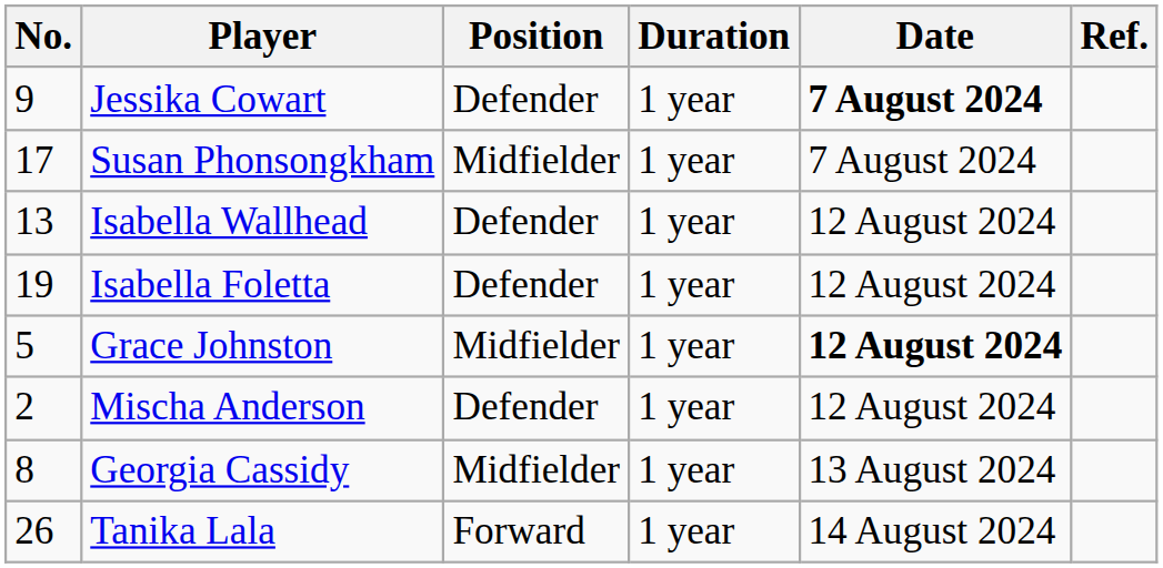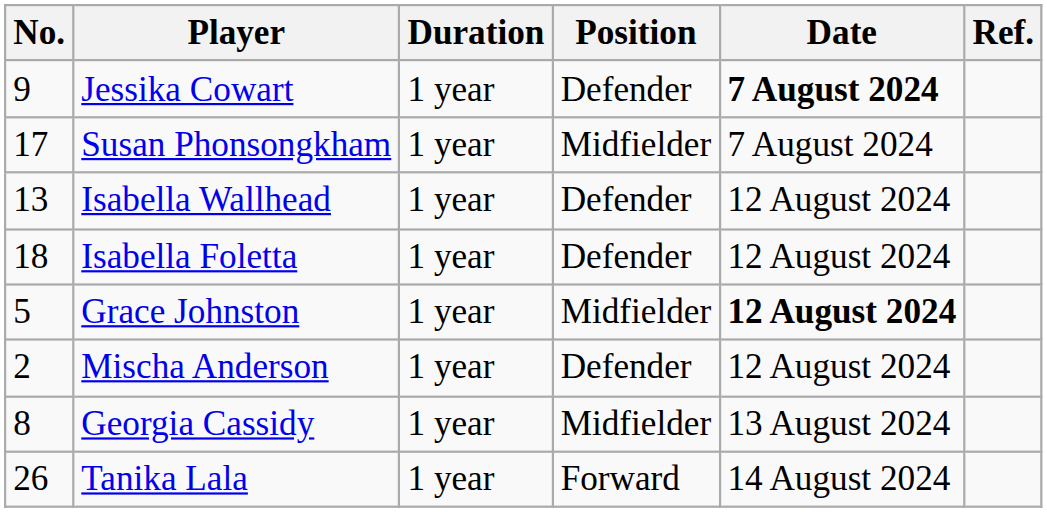columns swapped: Position <-> Duration
Isabella Foletta | No.: 19 -> 18
